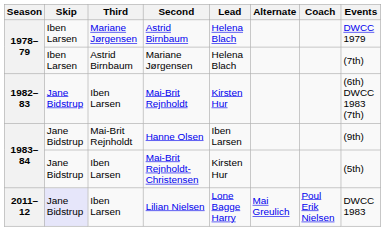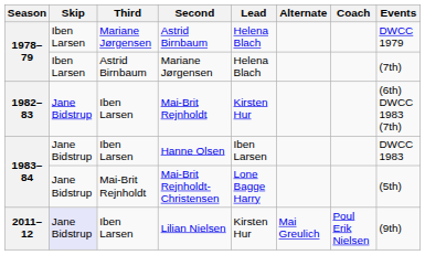Hanne Olsen | Third: Mai-Brit Rejnholdt -> Iben Larsen
Hanne Olsen | Events: (9th) -> DWCC 1983
Mai-Brit Rejnholdt-Christensen | Third: Iben Larsen -> Mai-Brit Rejnholdt
Mai-Brit Rejnholdt-Christensen | Lead: Kirsten Hur -> Lone Bagge Harry
Lilian Nielsen | Lead: Lone Bagge Harry -> Kirsten Hur
Lilian Nielsen | Events: DWCC 1983 -> (9th)
